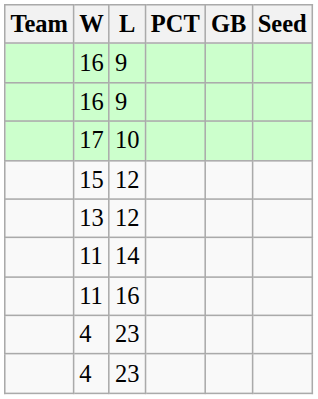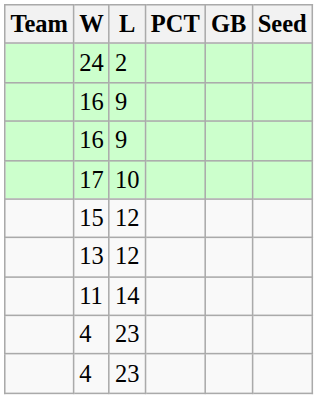+ row: 24 | 2
- row: 11 | 16
